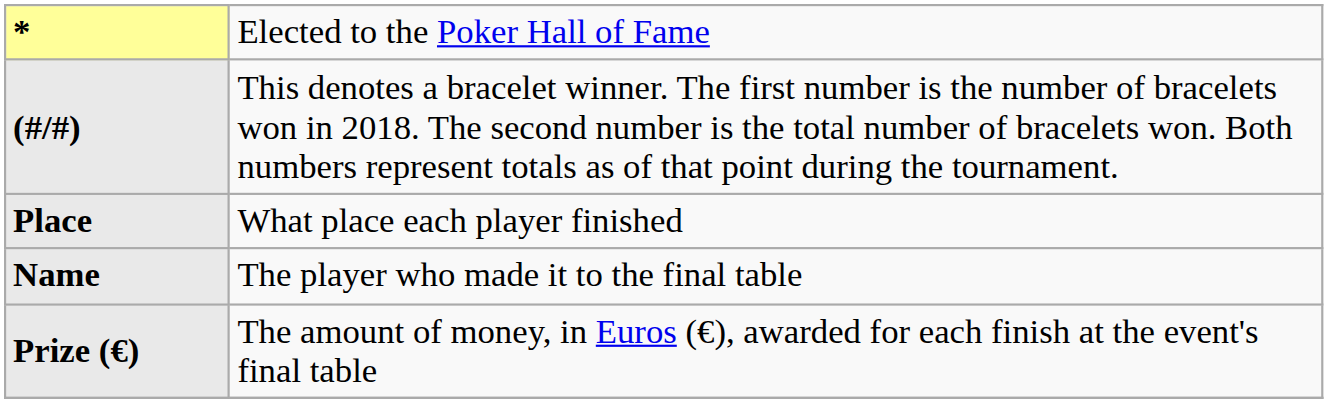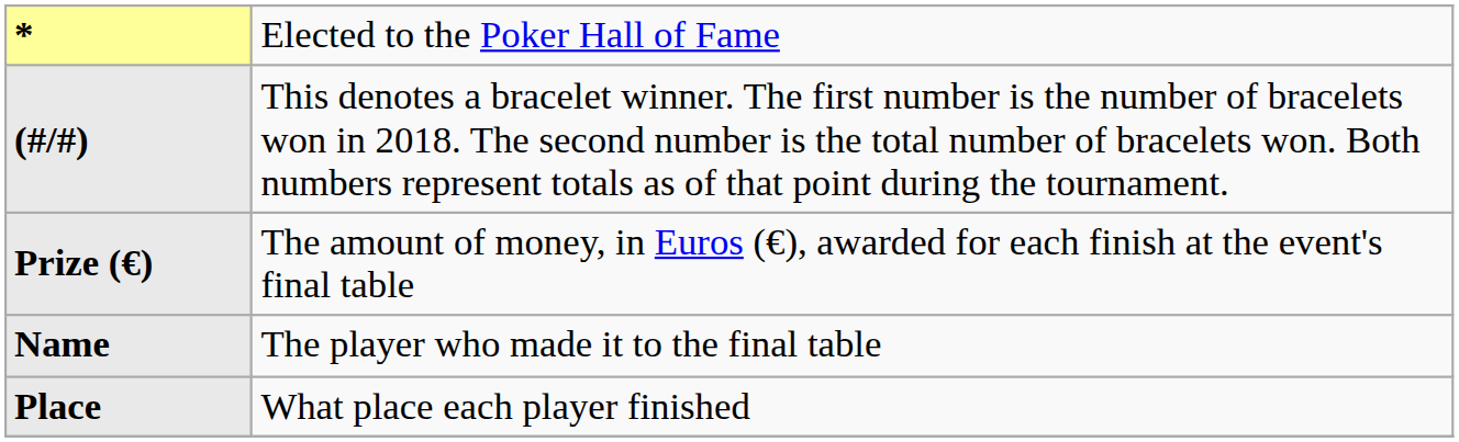rows swapped: Place <-> Prize (€)
